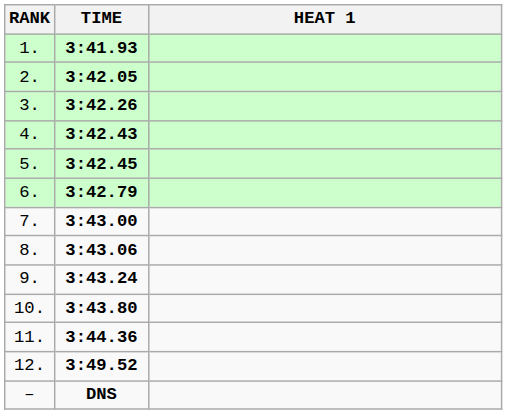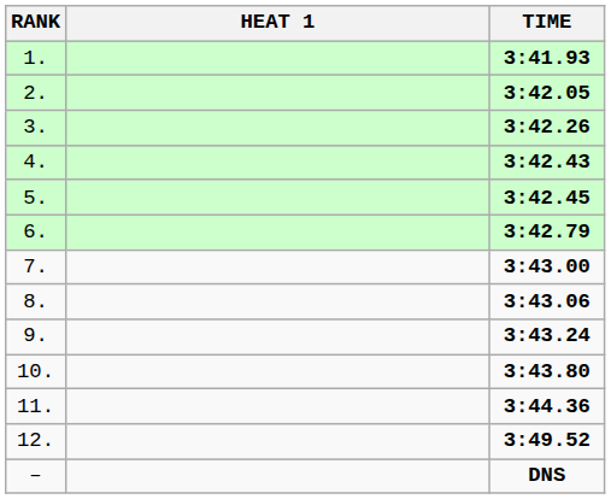columns swapped: HEAT 1 <-> TIME
